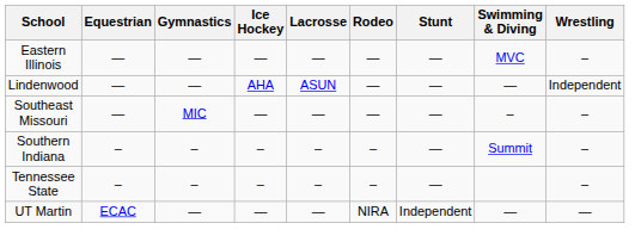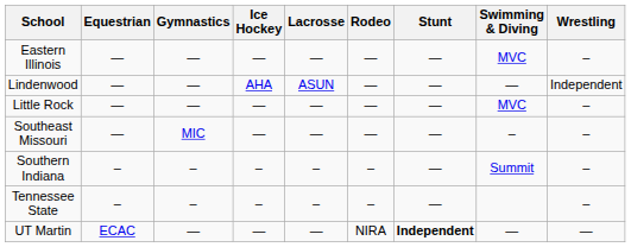+ row: Little Rock | — | — | — | — | — | — | MVC | –
UT Martin | Stunt: normal -> bold
